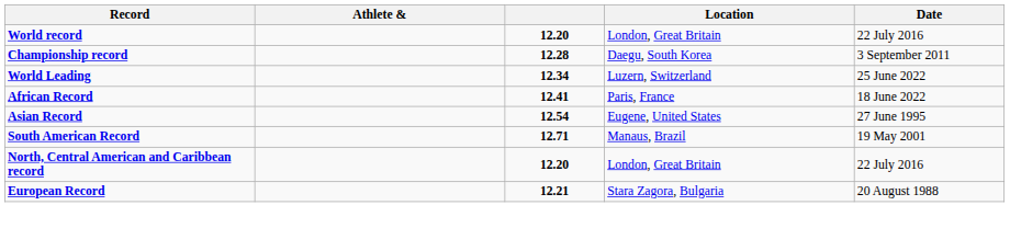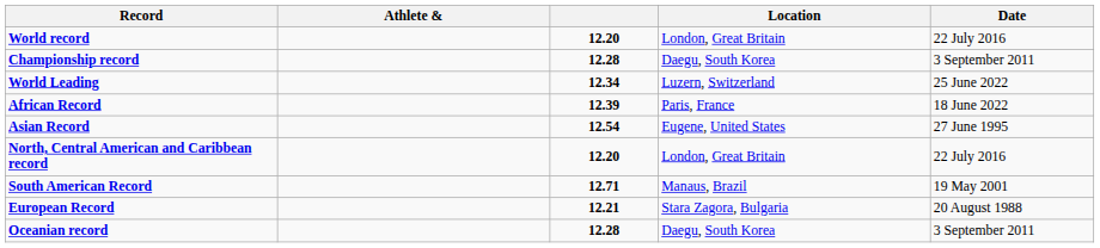African Record | column 3: 12.41 -> 12.39
rows swapped: North, Central American and Caribbean record <-> South American Record
+ row: Oceanian record | 12.28 | Daegu, South Korea | 3 September 2011
